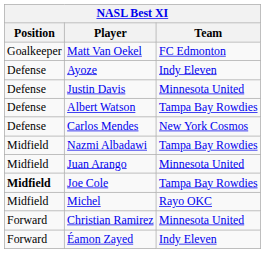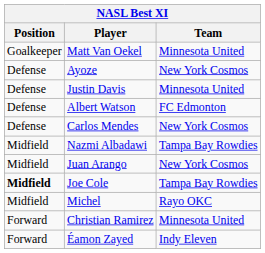Matt Van Oekel | Team: FC Edmonton -> Minnesota United
Ayoze | Team: Indy Eleven -> New York Cosmos
Albert Watson | Team: Tampa Bay Rowdies -> FC Edmonton
Juan Arango | Team: Minnesota United -> New York Cosmos
